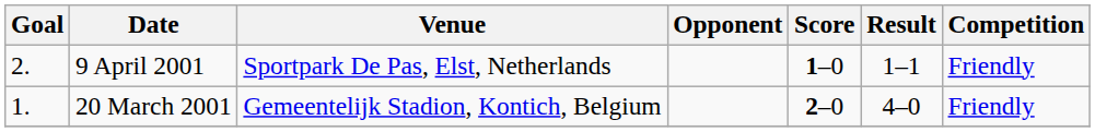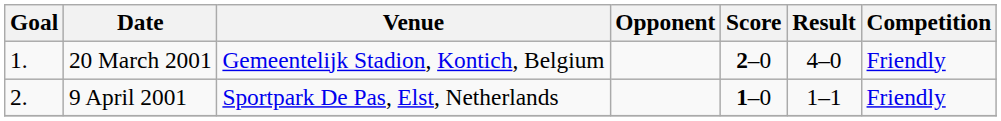rows swapped: 20 March 2001 <-> 9 April 2001
